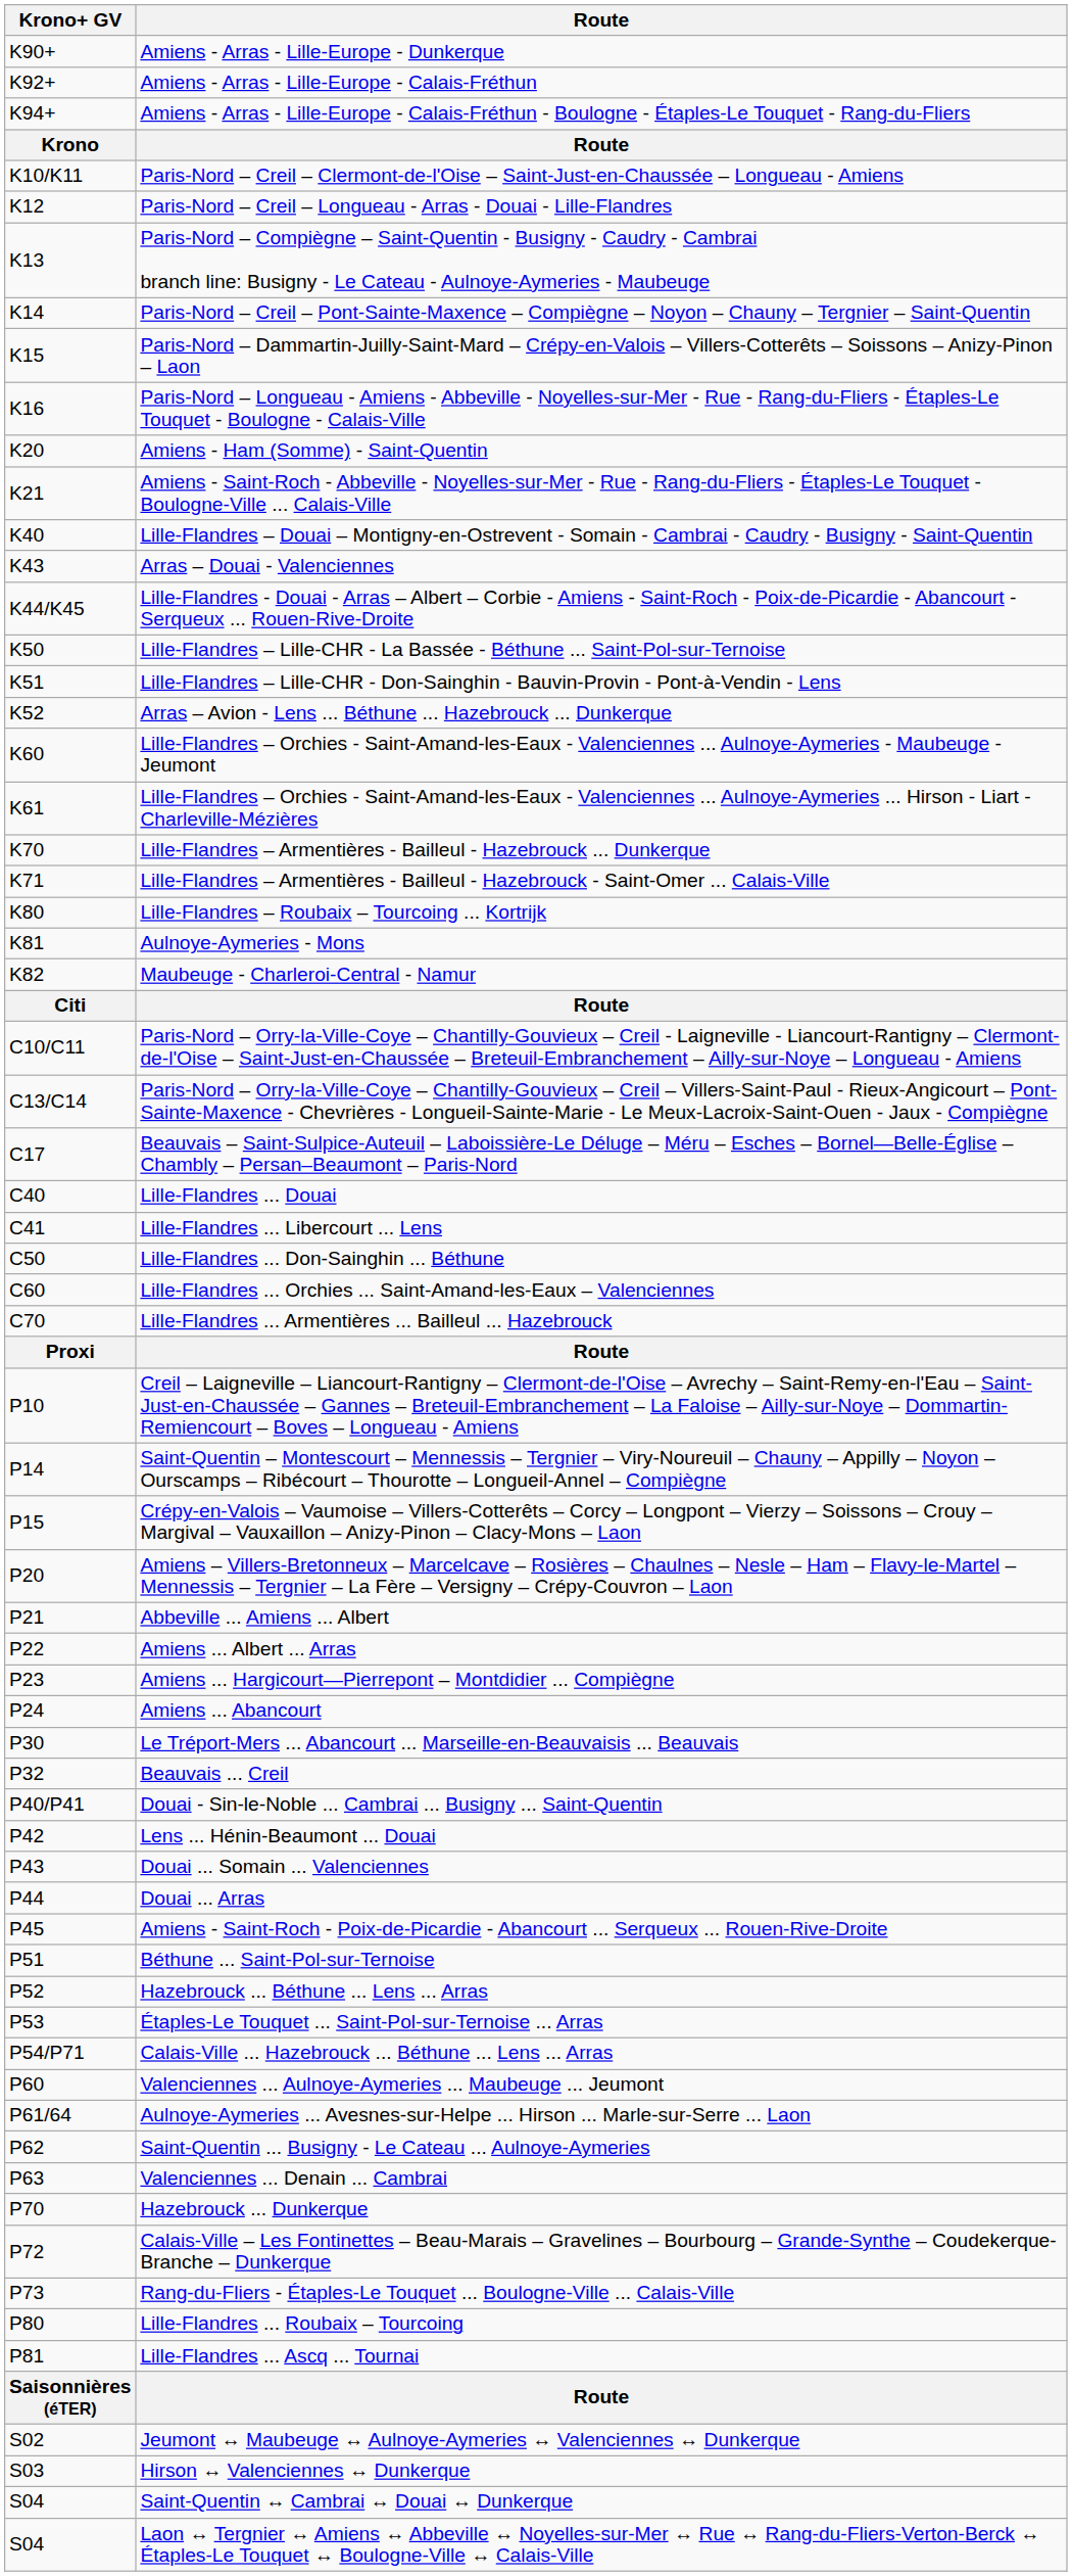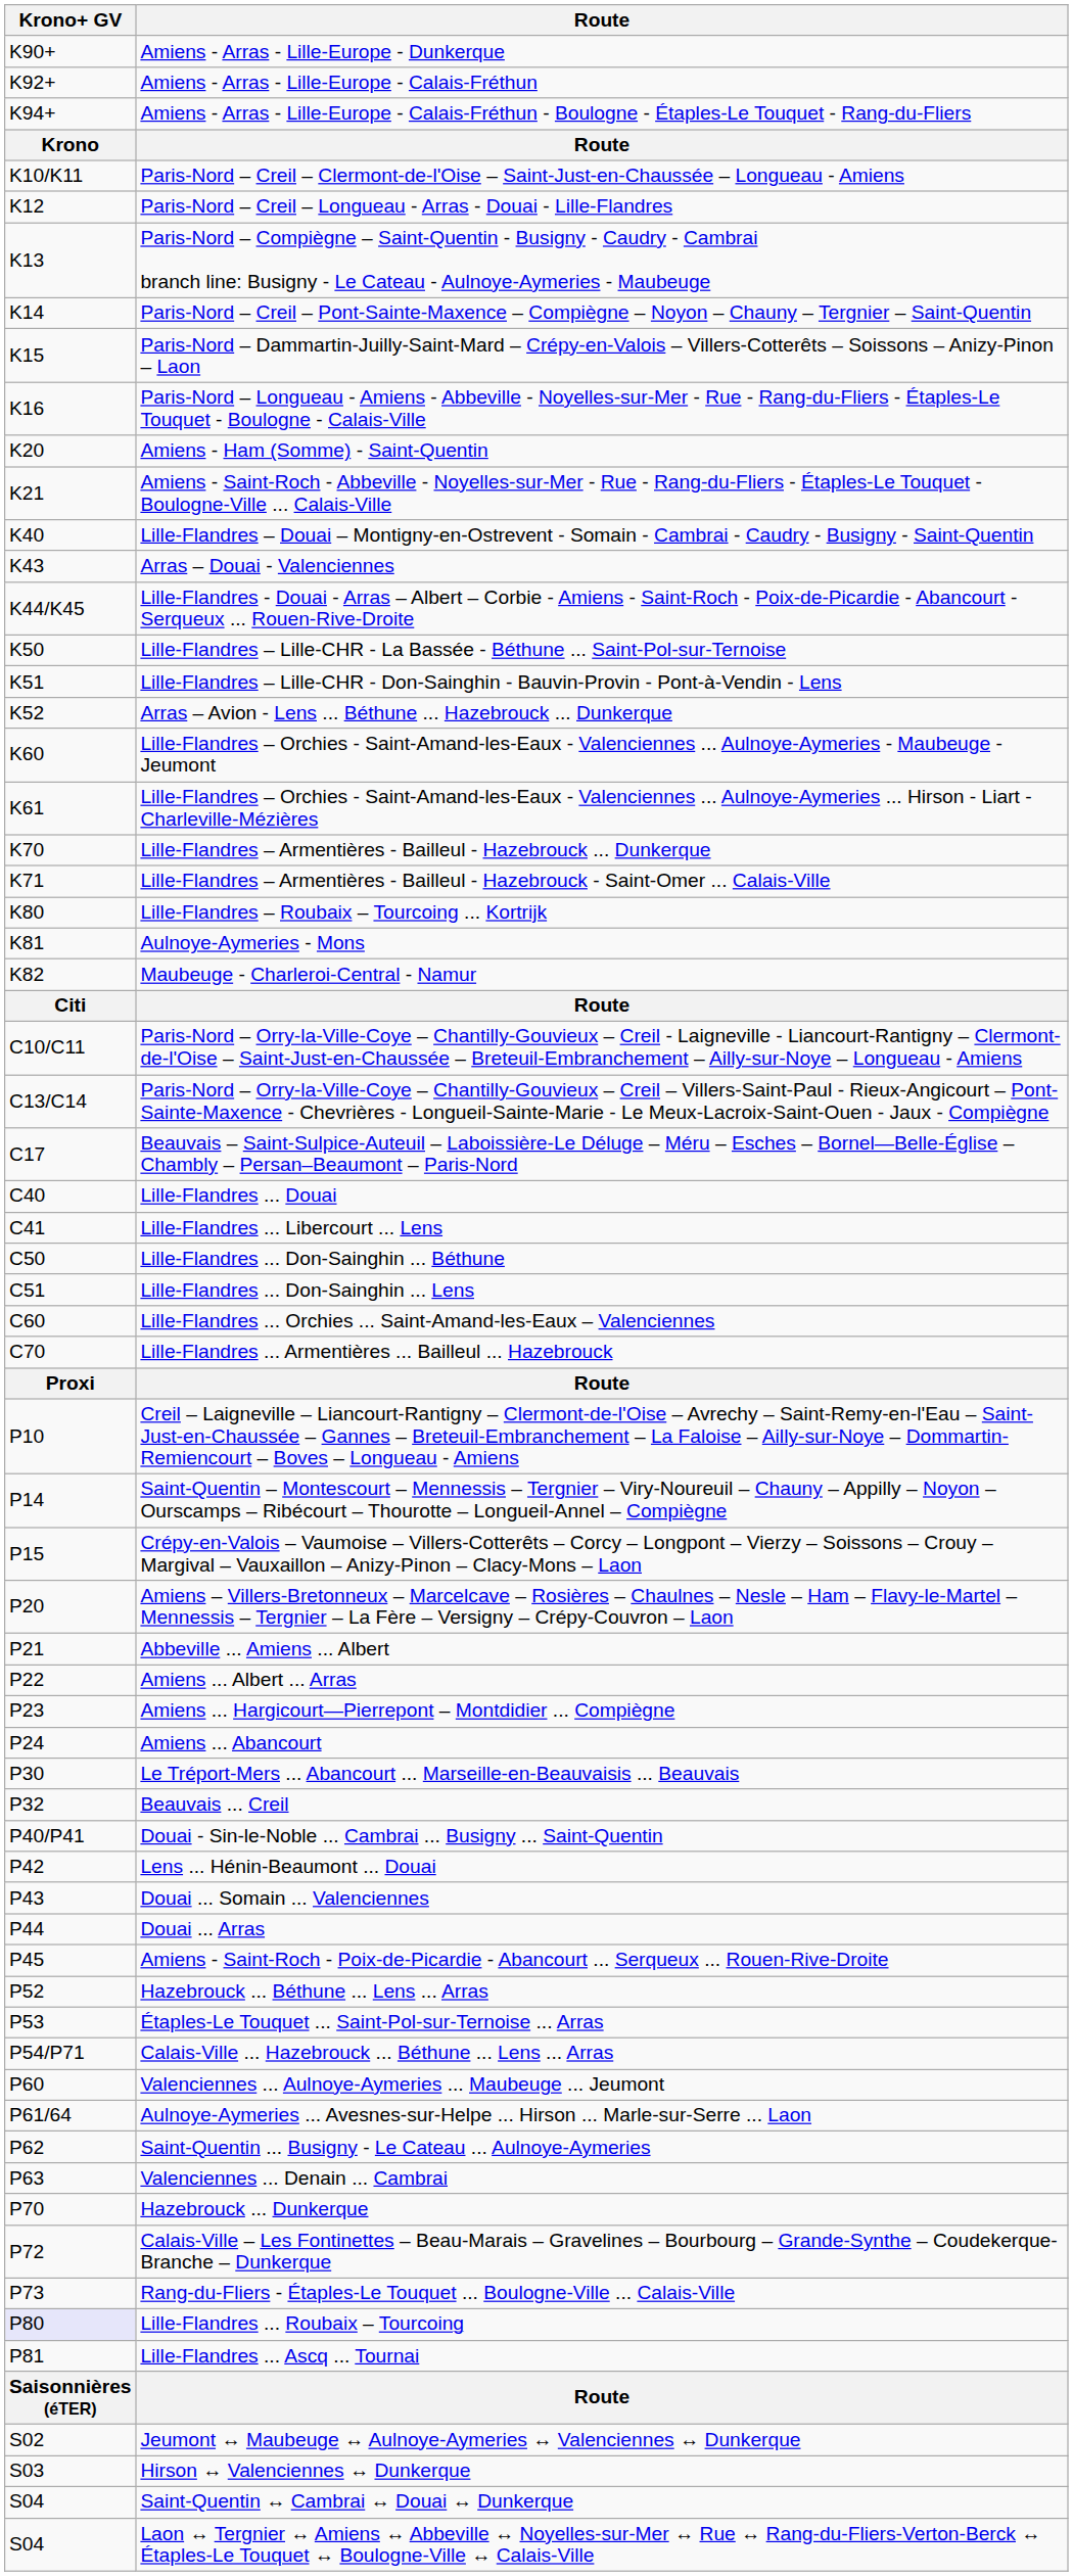+ row: C51 | Lille-Flandres ... Don-Sainghin ... Lens
- row: P51 | Béthune ... Saint-Pol-sur-Ternoise
Lille-Flandres ... Roubaix – Tourcoing | Krono+ GV: no background -> lavender background
